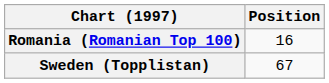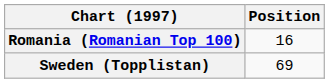Sweden (Topplistan) | Position: 67 -> 69
